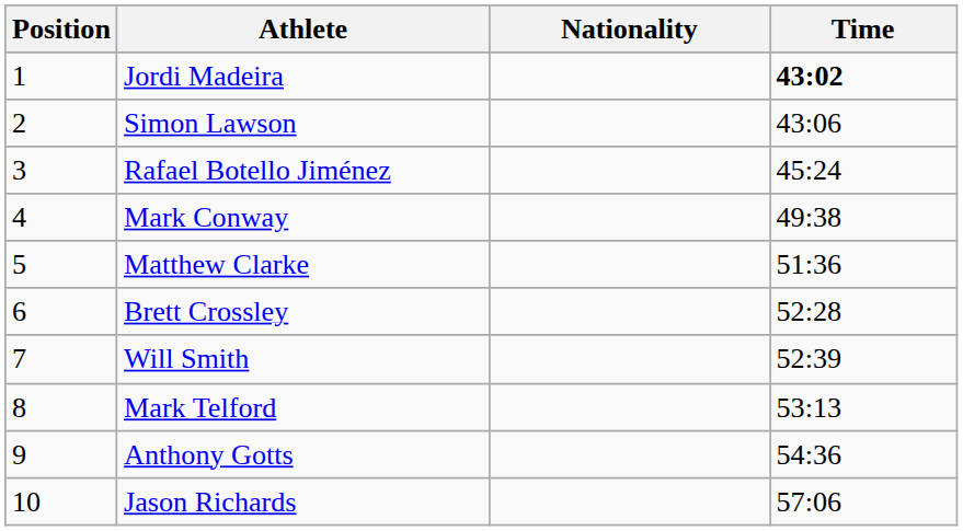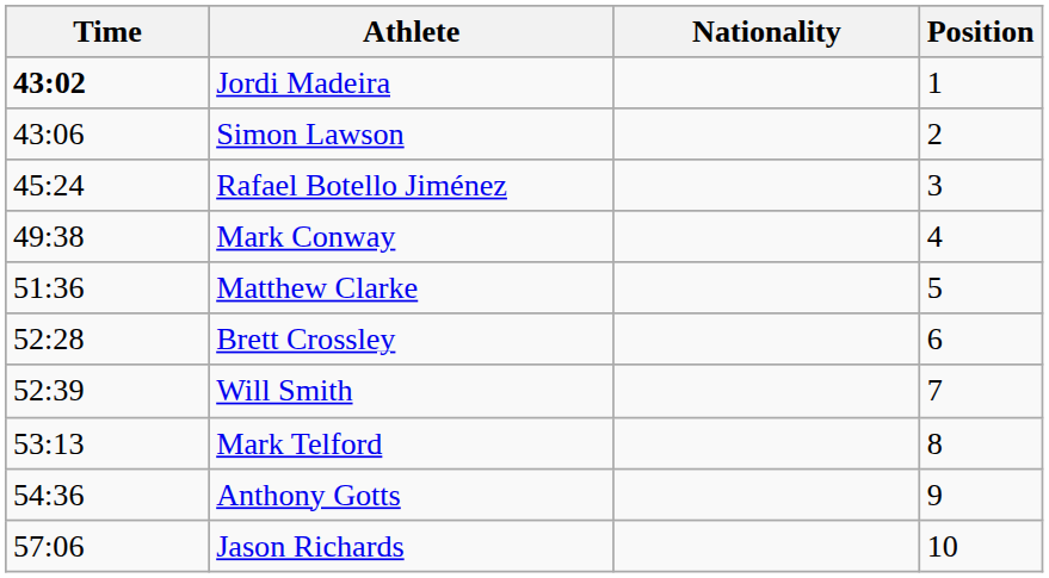columns swapped: Position <-> Time
